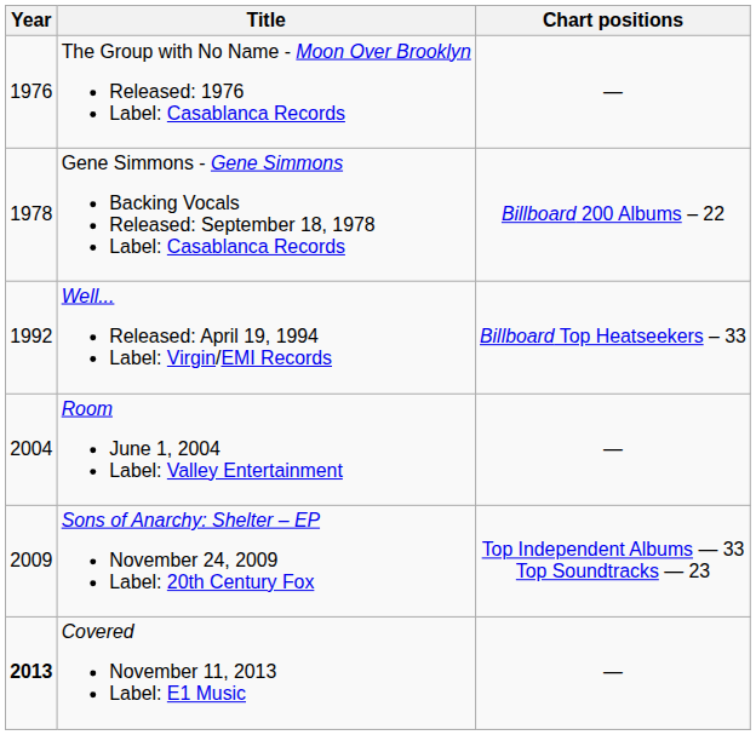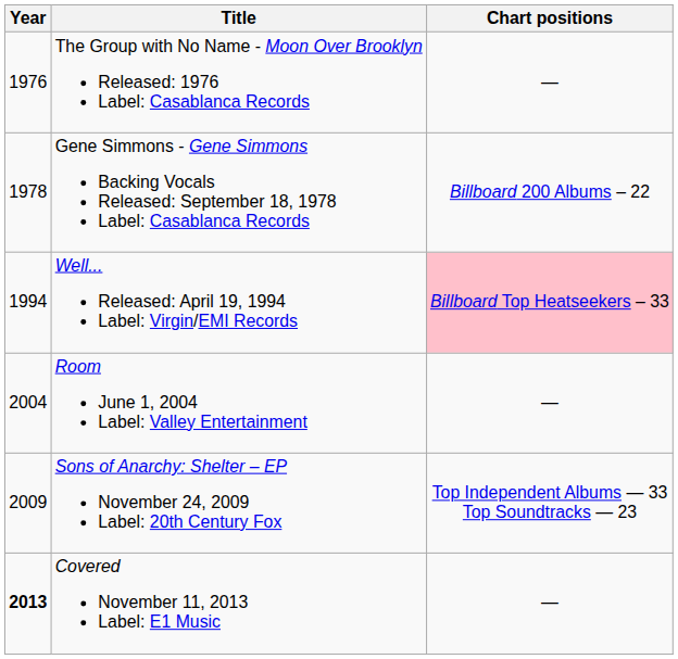Well... Released: April 19, 1994 Label: Virgin/EMI Records | Year: 1992 -> 1994
Well... Released: April 19, 1994 Label: Virgin/EMI Records | Chart positions: no background -> pink background
